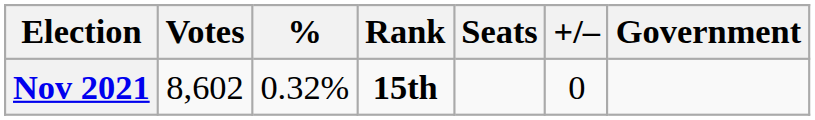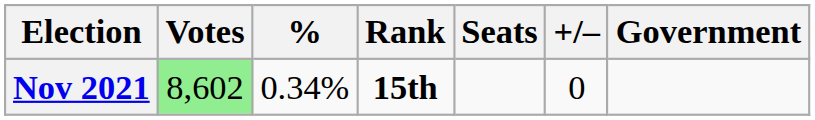Nov 2021 | Votes: no background -> lightgreen background
Nov 2021 | %: 0.32% -> 0.34%
